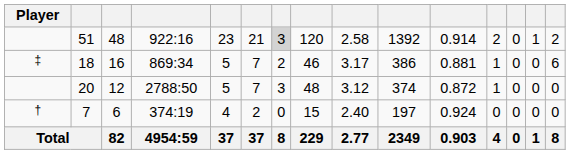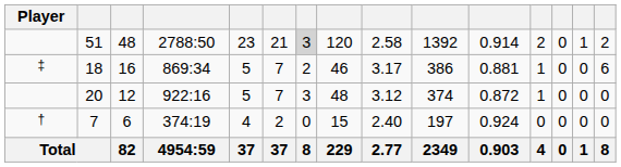51 | column 4: 922:16 -> 2788:50
20 | column 4: 2788:50 -> 922:16
